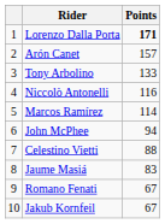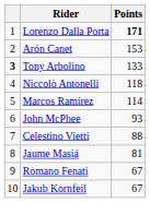Arón Canet | Points: 157 -> 153
Tony Arbolino | column 1: normal -> bold
Niccolò Antonelli | Points: 116 -> 118
John McPhee | Points: 94 -> 93
Jaume Masiá | Points: 83 -> 81
